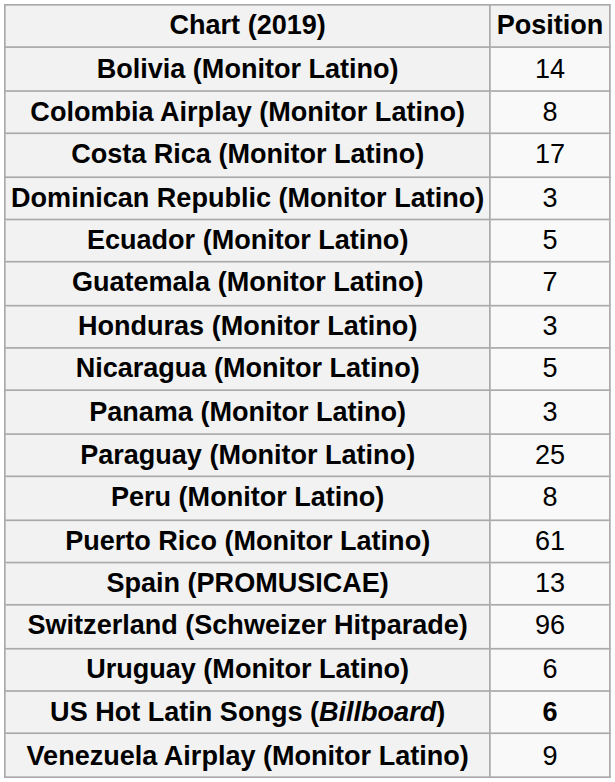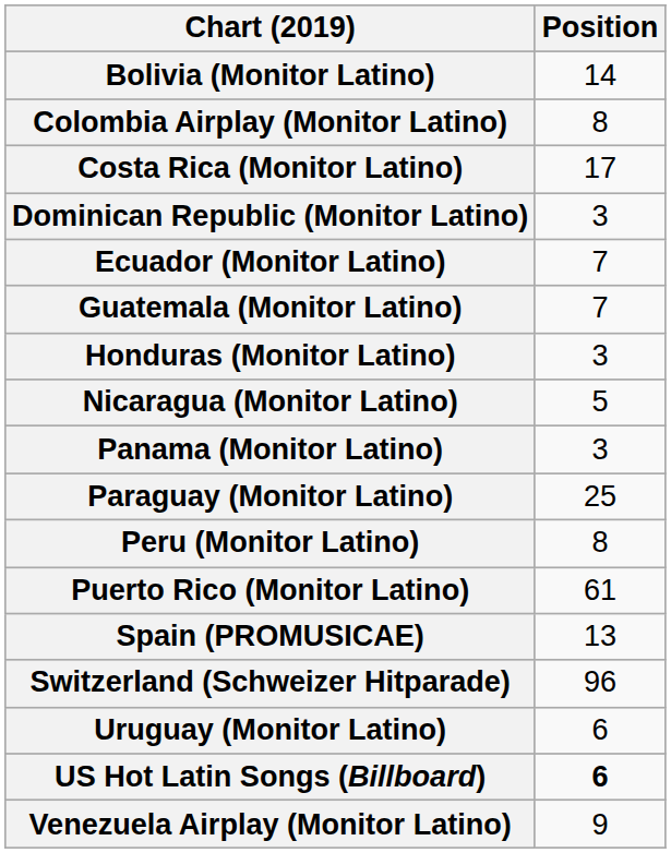Ecuador (Monitor Latino) | Position: 5 -> 7
